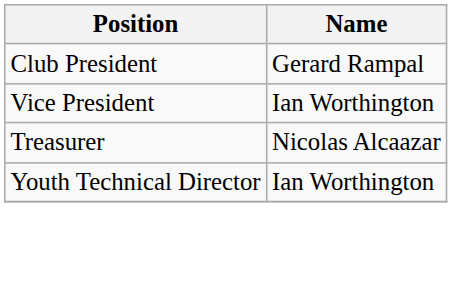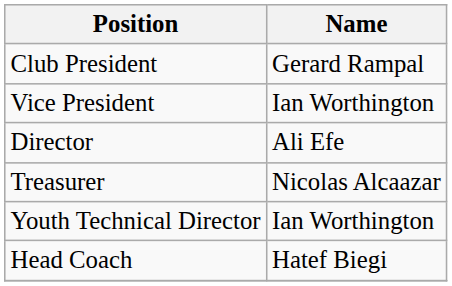+ row: Director | Ali Efe
+ row: Head Coach | Hatef Biegi
